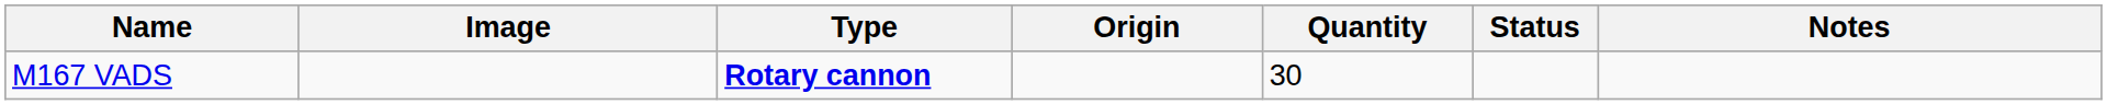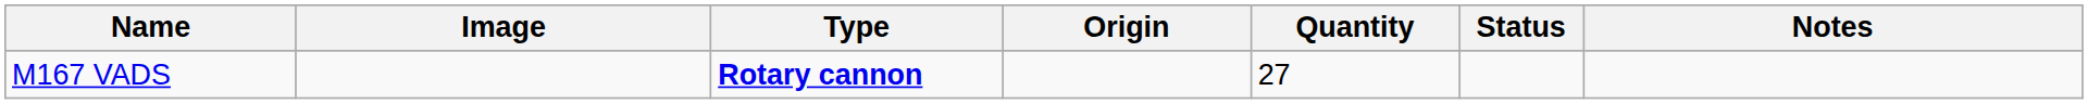M167 VADS | Quantity: 30 -> 27
